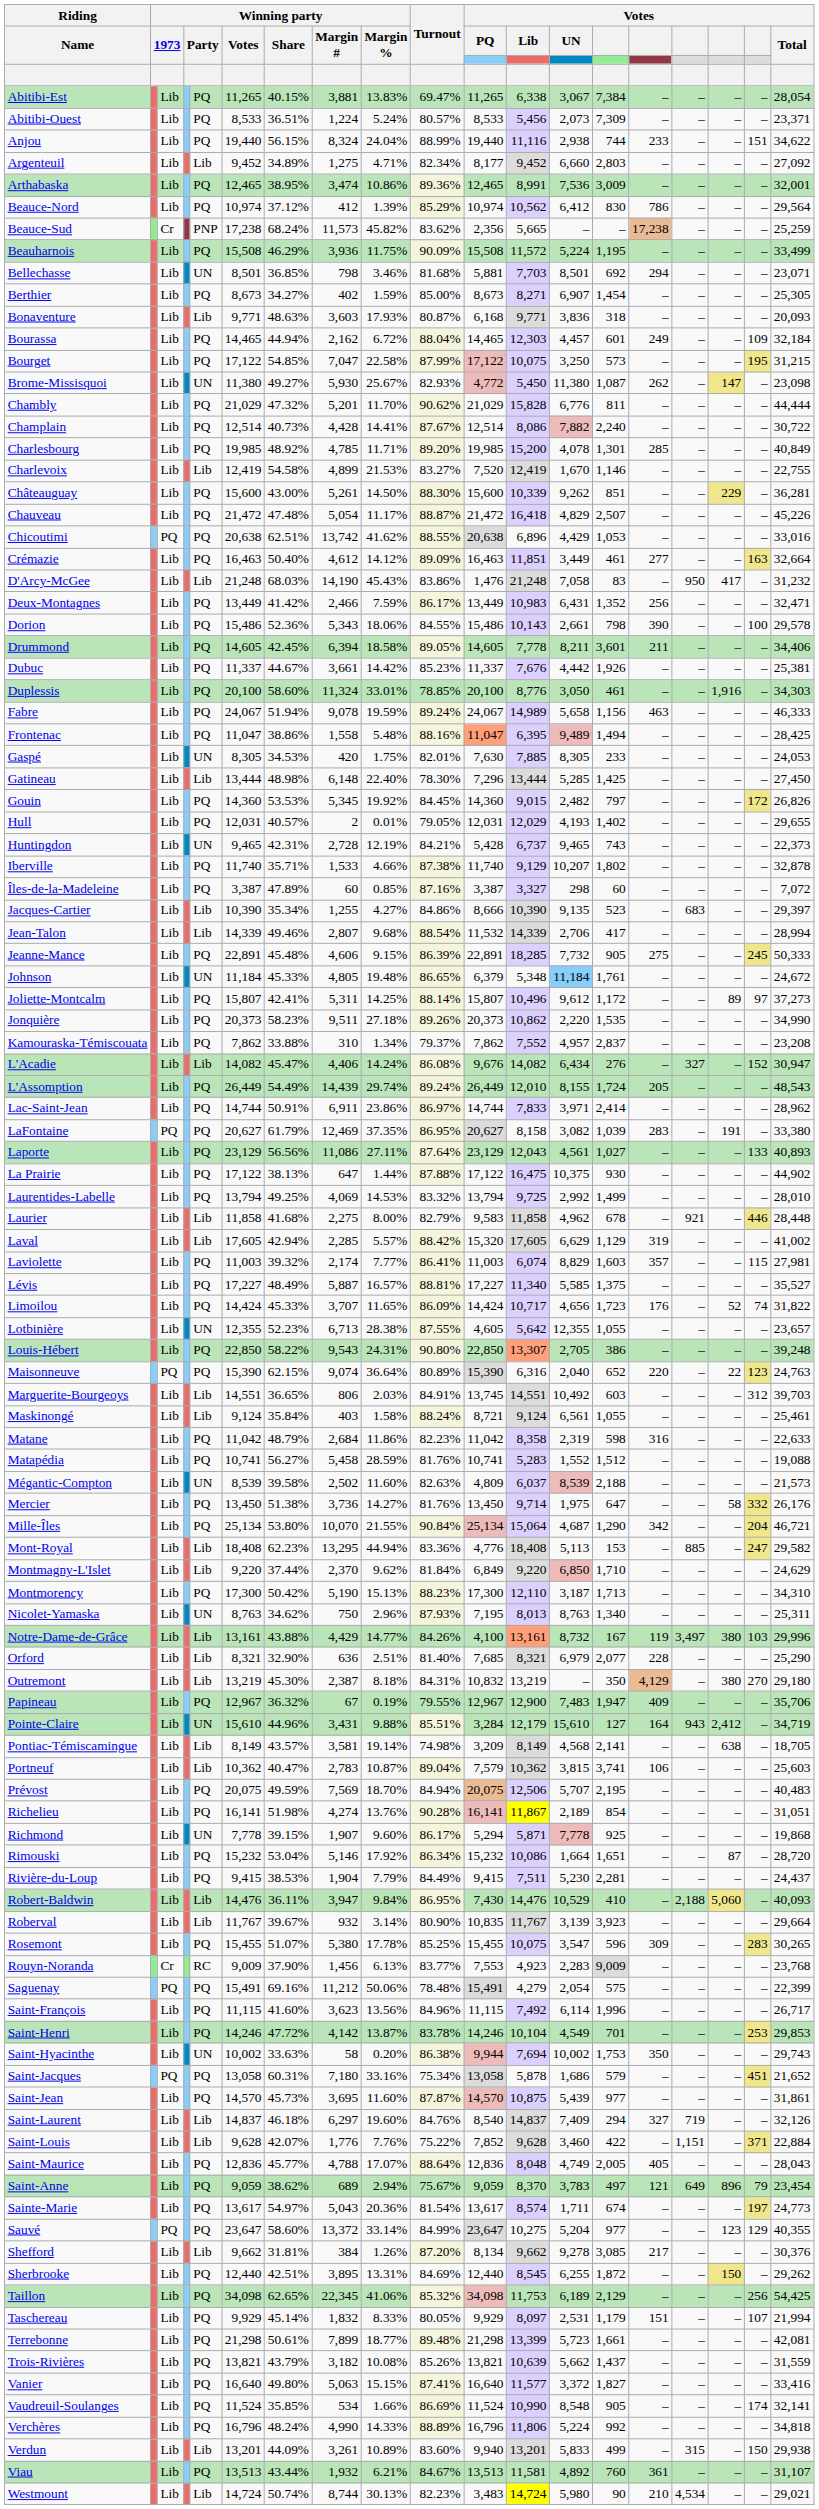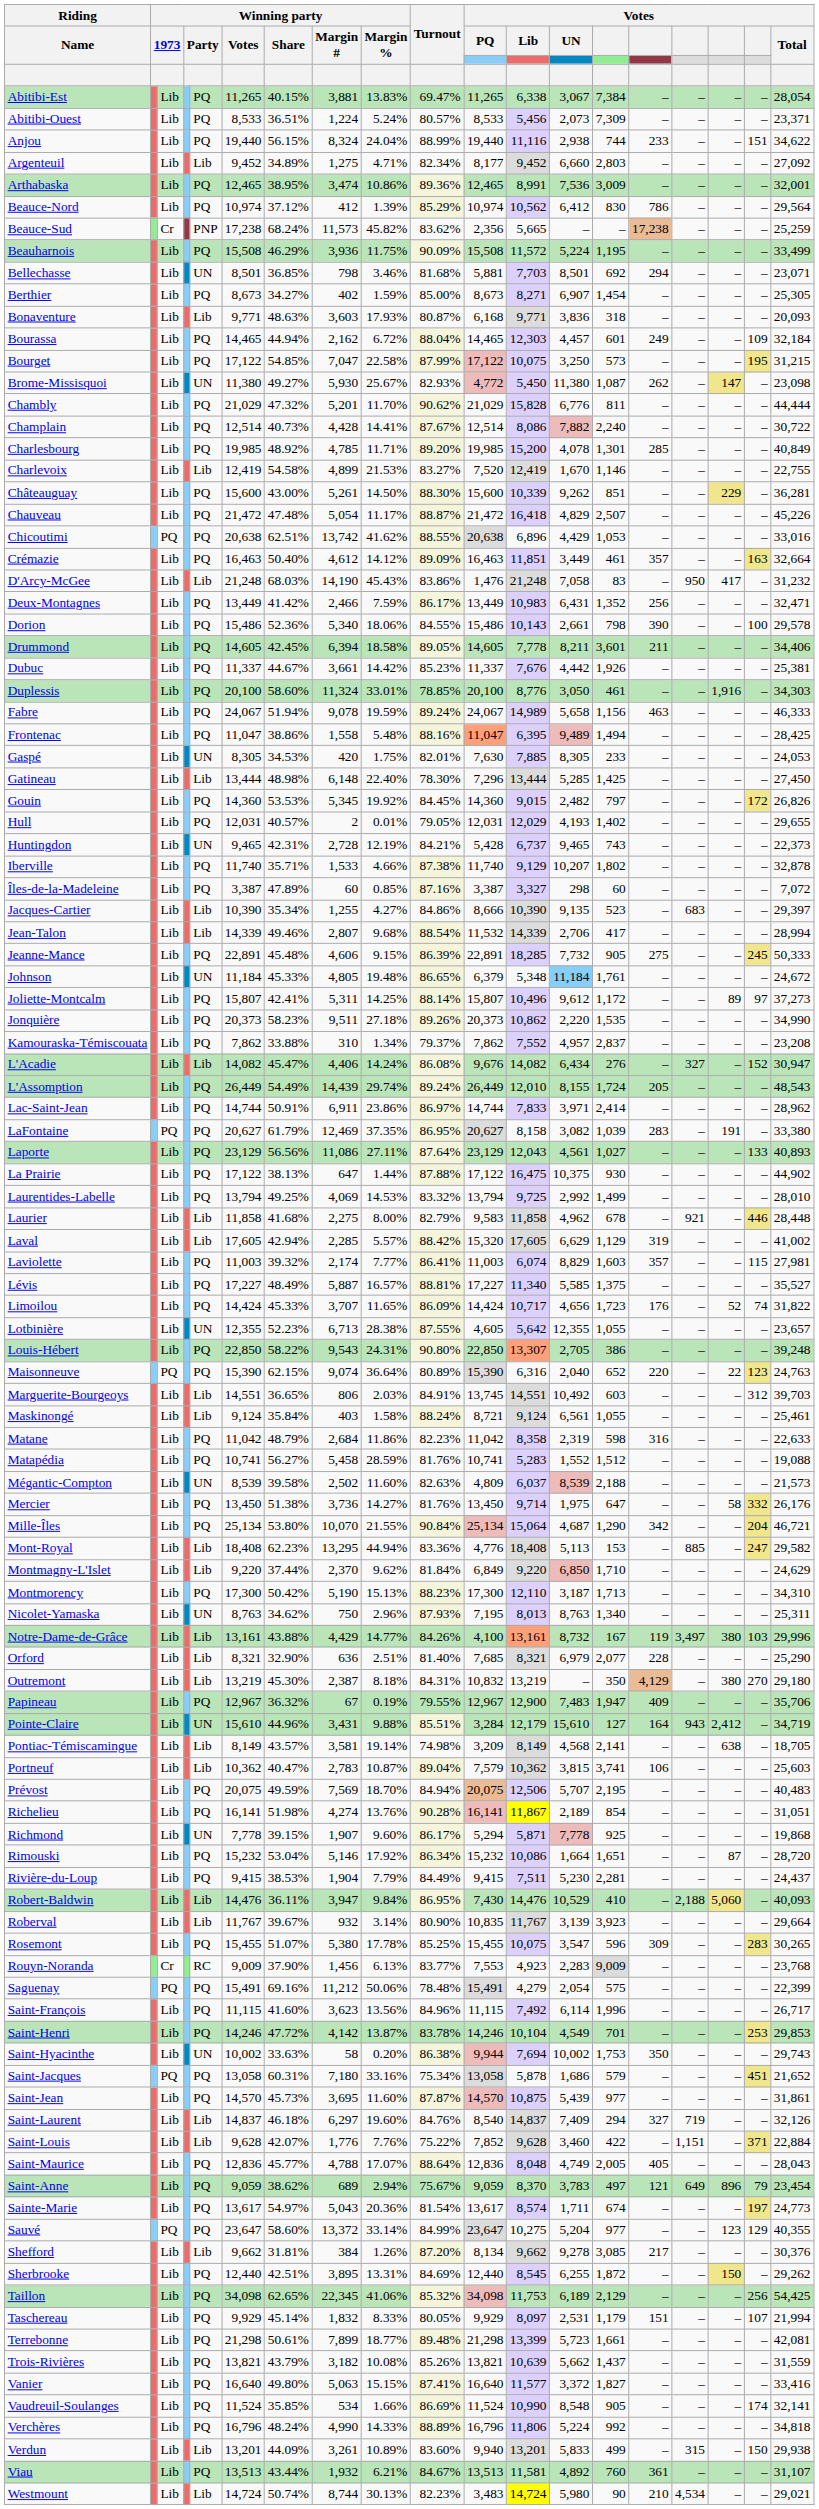Crémazie | column 15: 277 -> 357
Dorion | Winning party / Margin #: 5,343 -> 5,340
